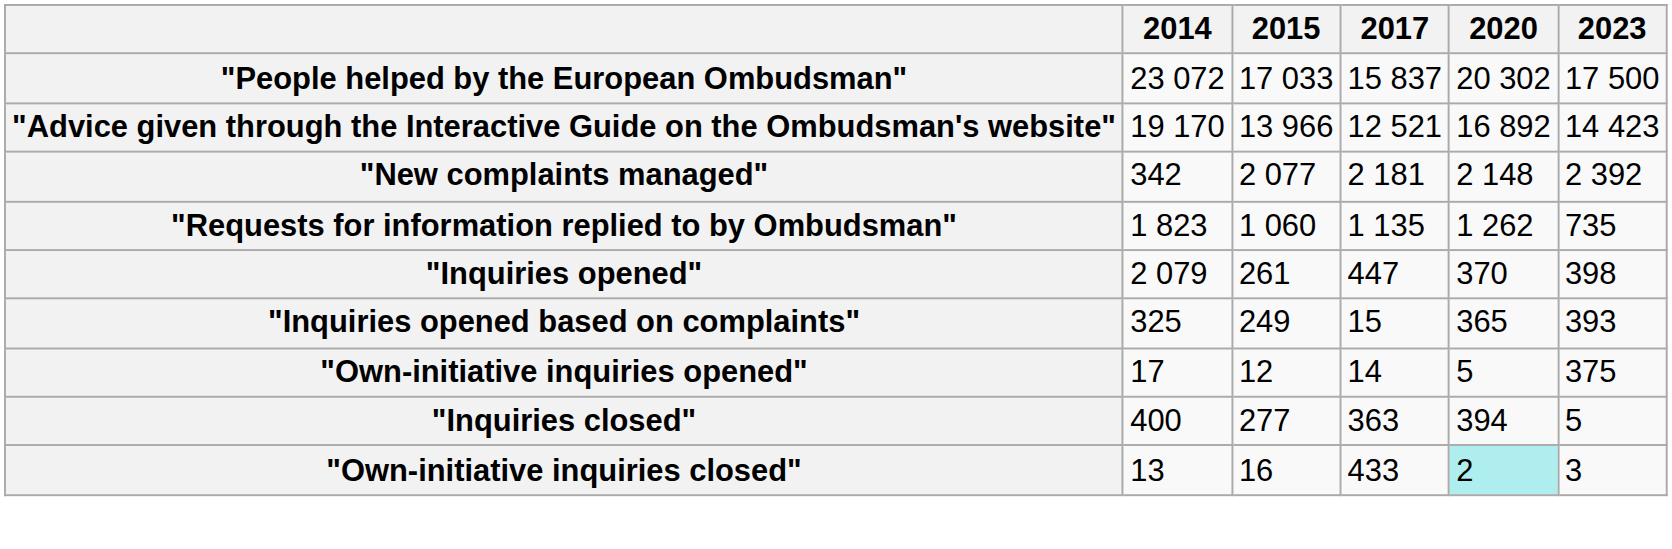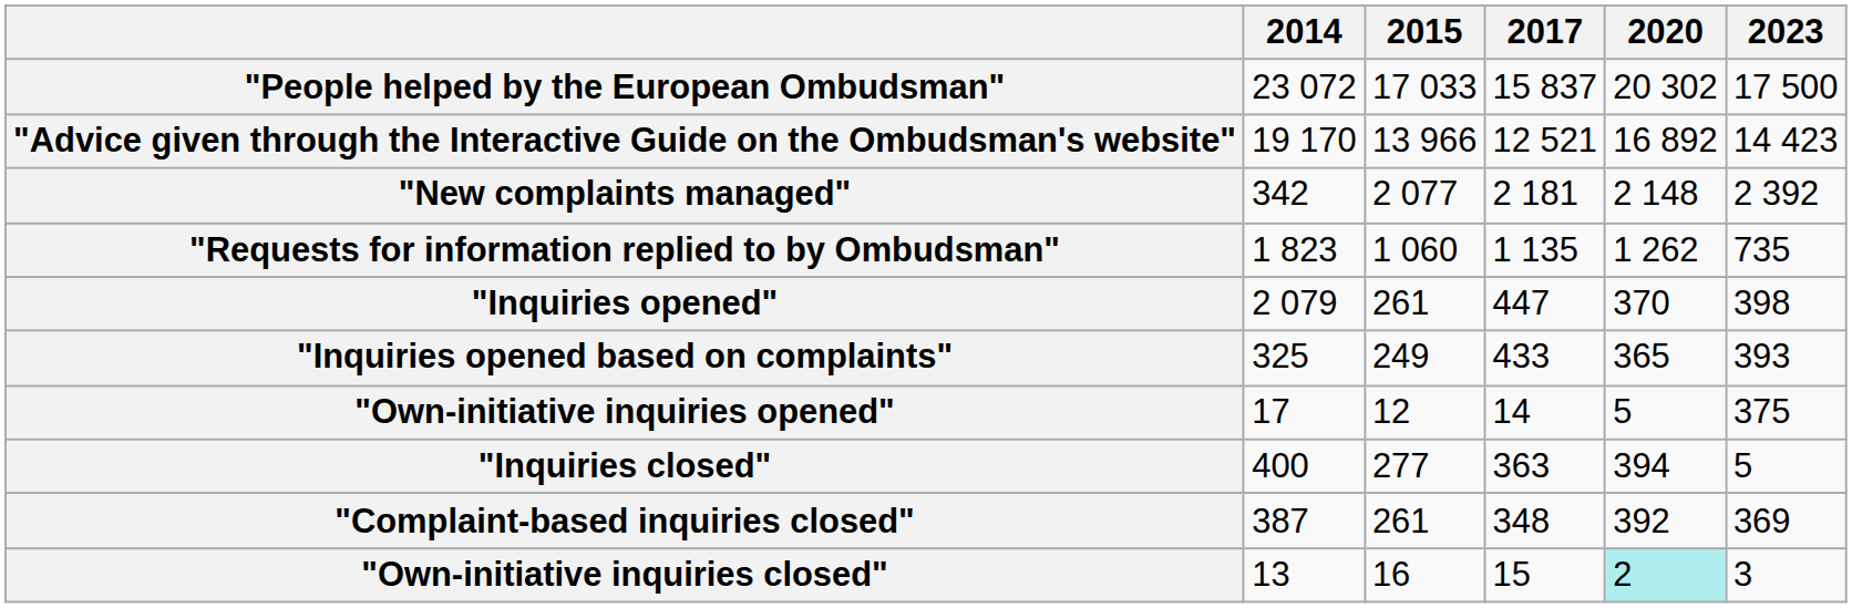"Inquiries opened based on complaints" | 2017: 15 -> 433
+ row: "Complaint-based inquiries closed" | 387 | 261 | 348 | 392 | 369
"Own-initiative inquiries closed" | 2017: 433 -> 15
